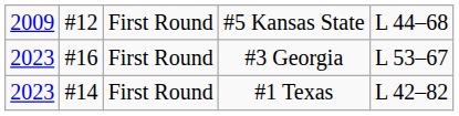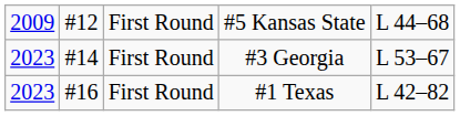#3 Georgia | column 2: #16 -> #14
#1 Texas | column 2: #14 -> #16
